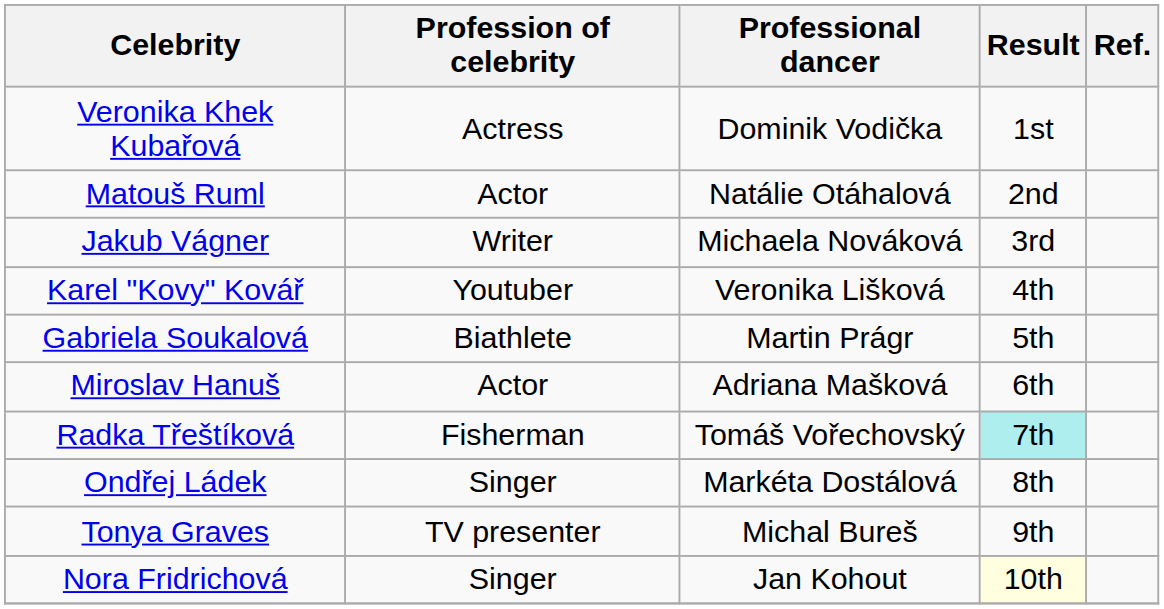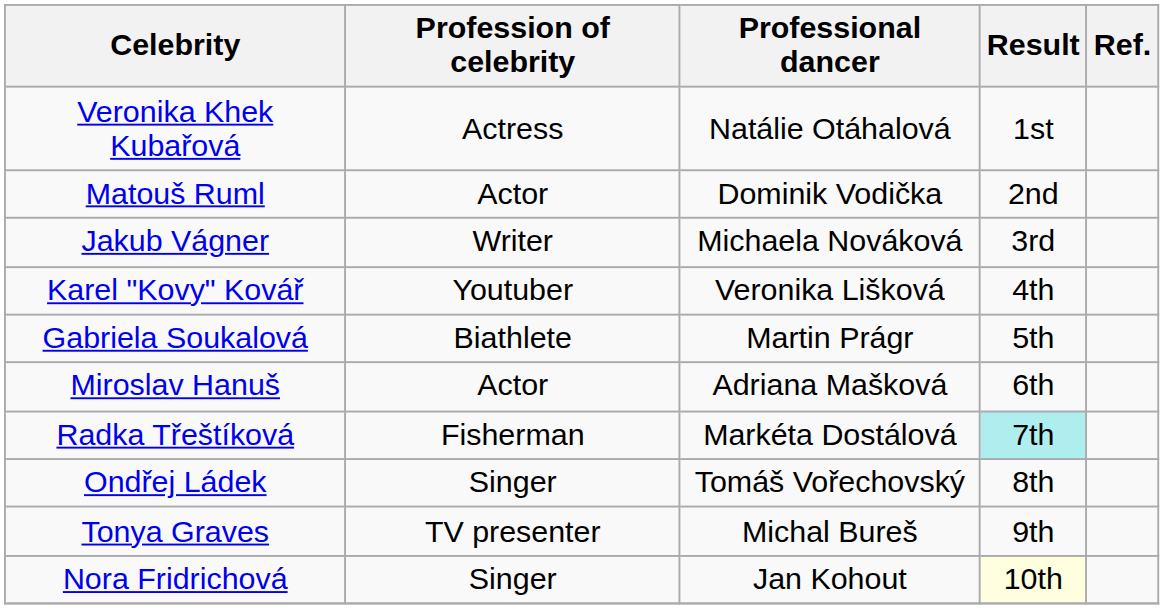Veronika Khek Kubařová | Professional dancer: Dominik Vodička -> Natálie Otáhalová
Matouš Ruml | Professional dancer: Natálie Otáhalová -> Dominik Vodička
Radka Třeštíková | Professional dancer: Tomáš Vořechovský -> Markéta Dostálová
Ondřej Ládek | Professional dancer: Markéta Dostálová -> Tomáš Vořechovský
